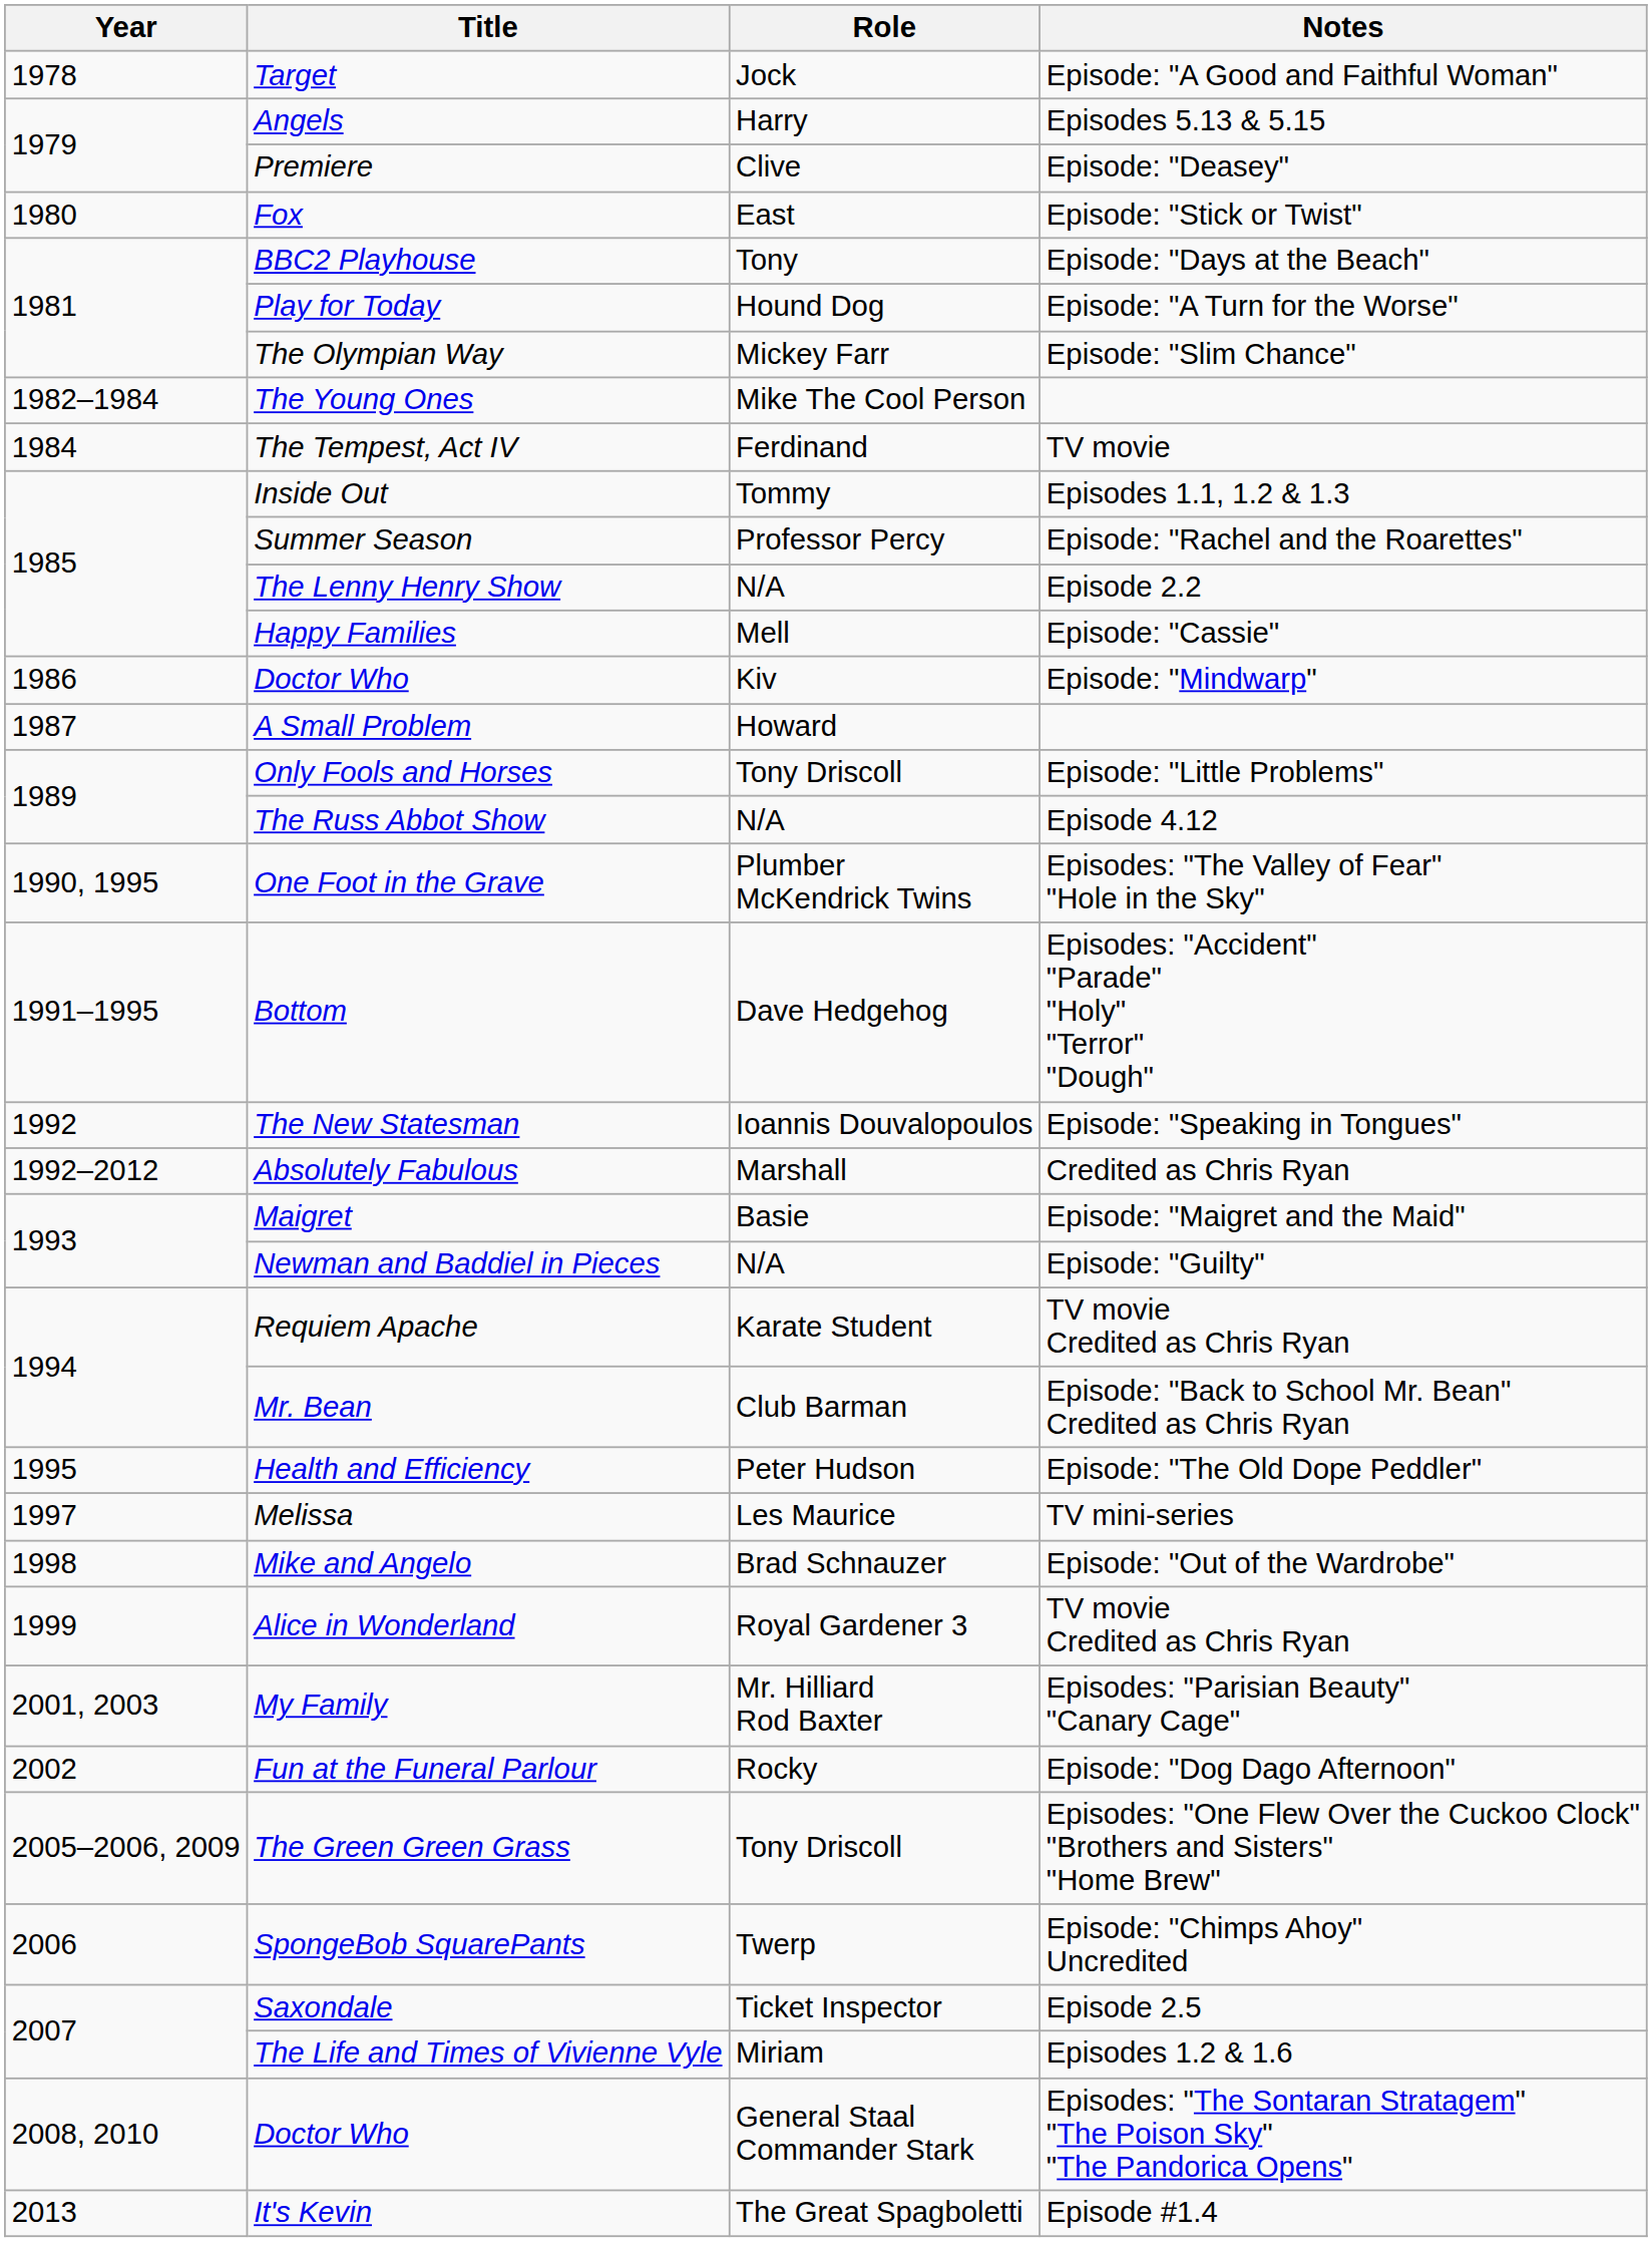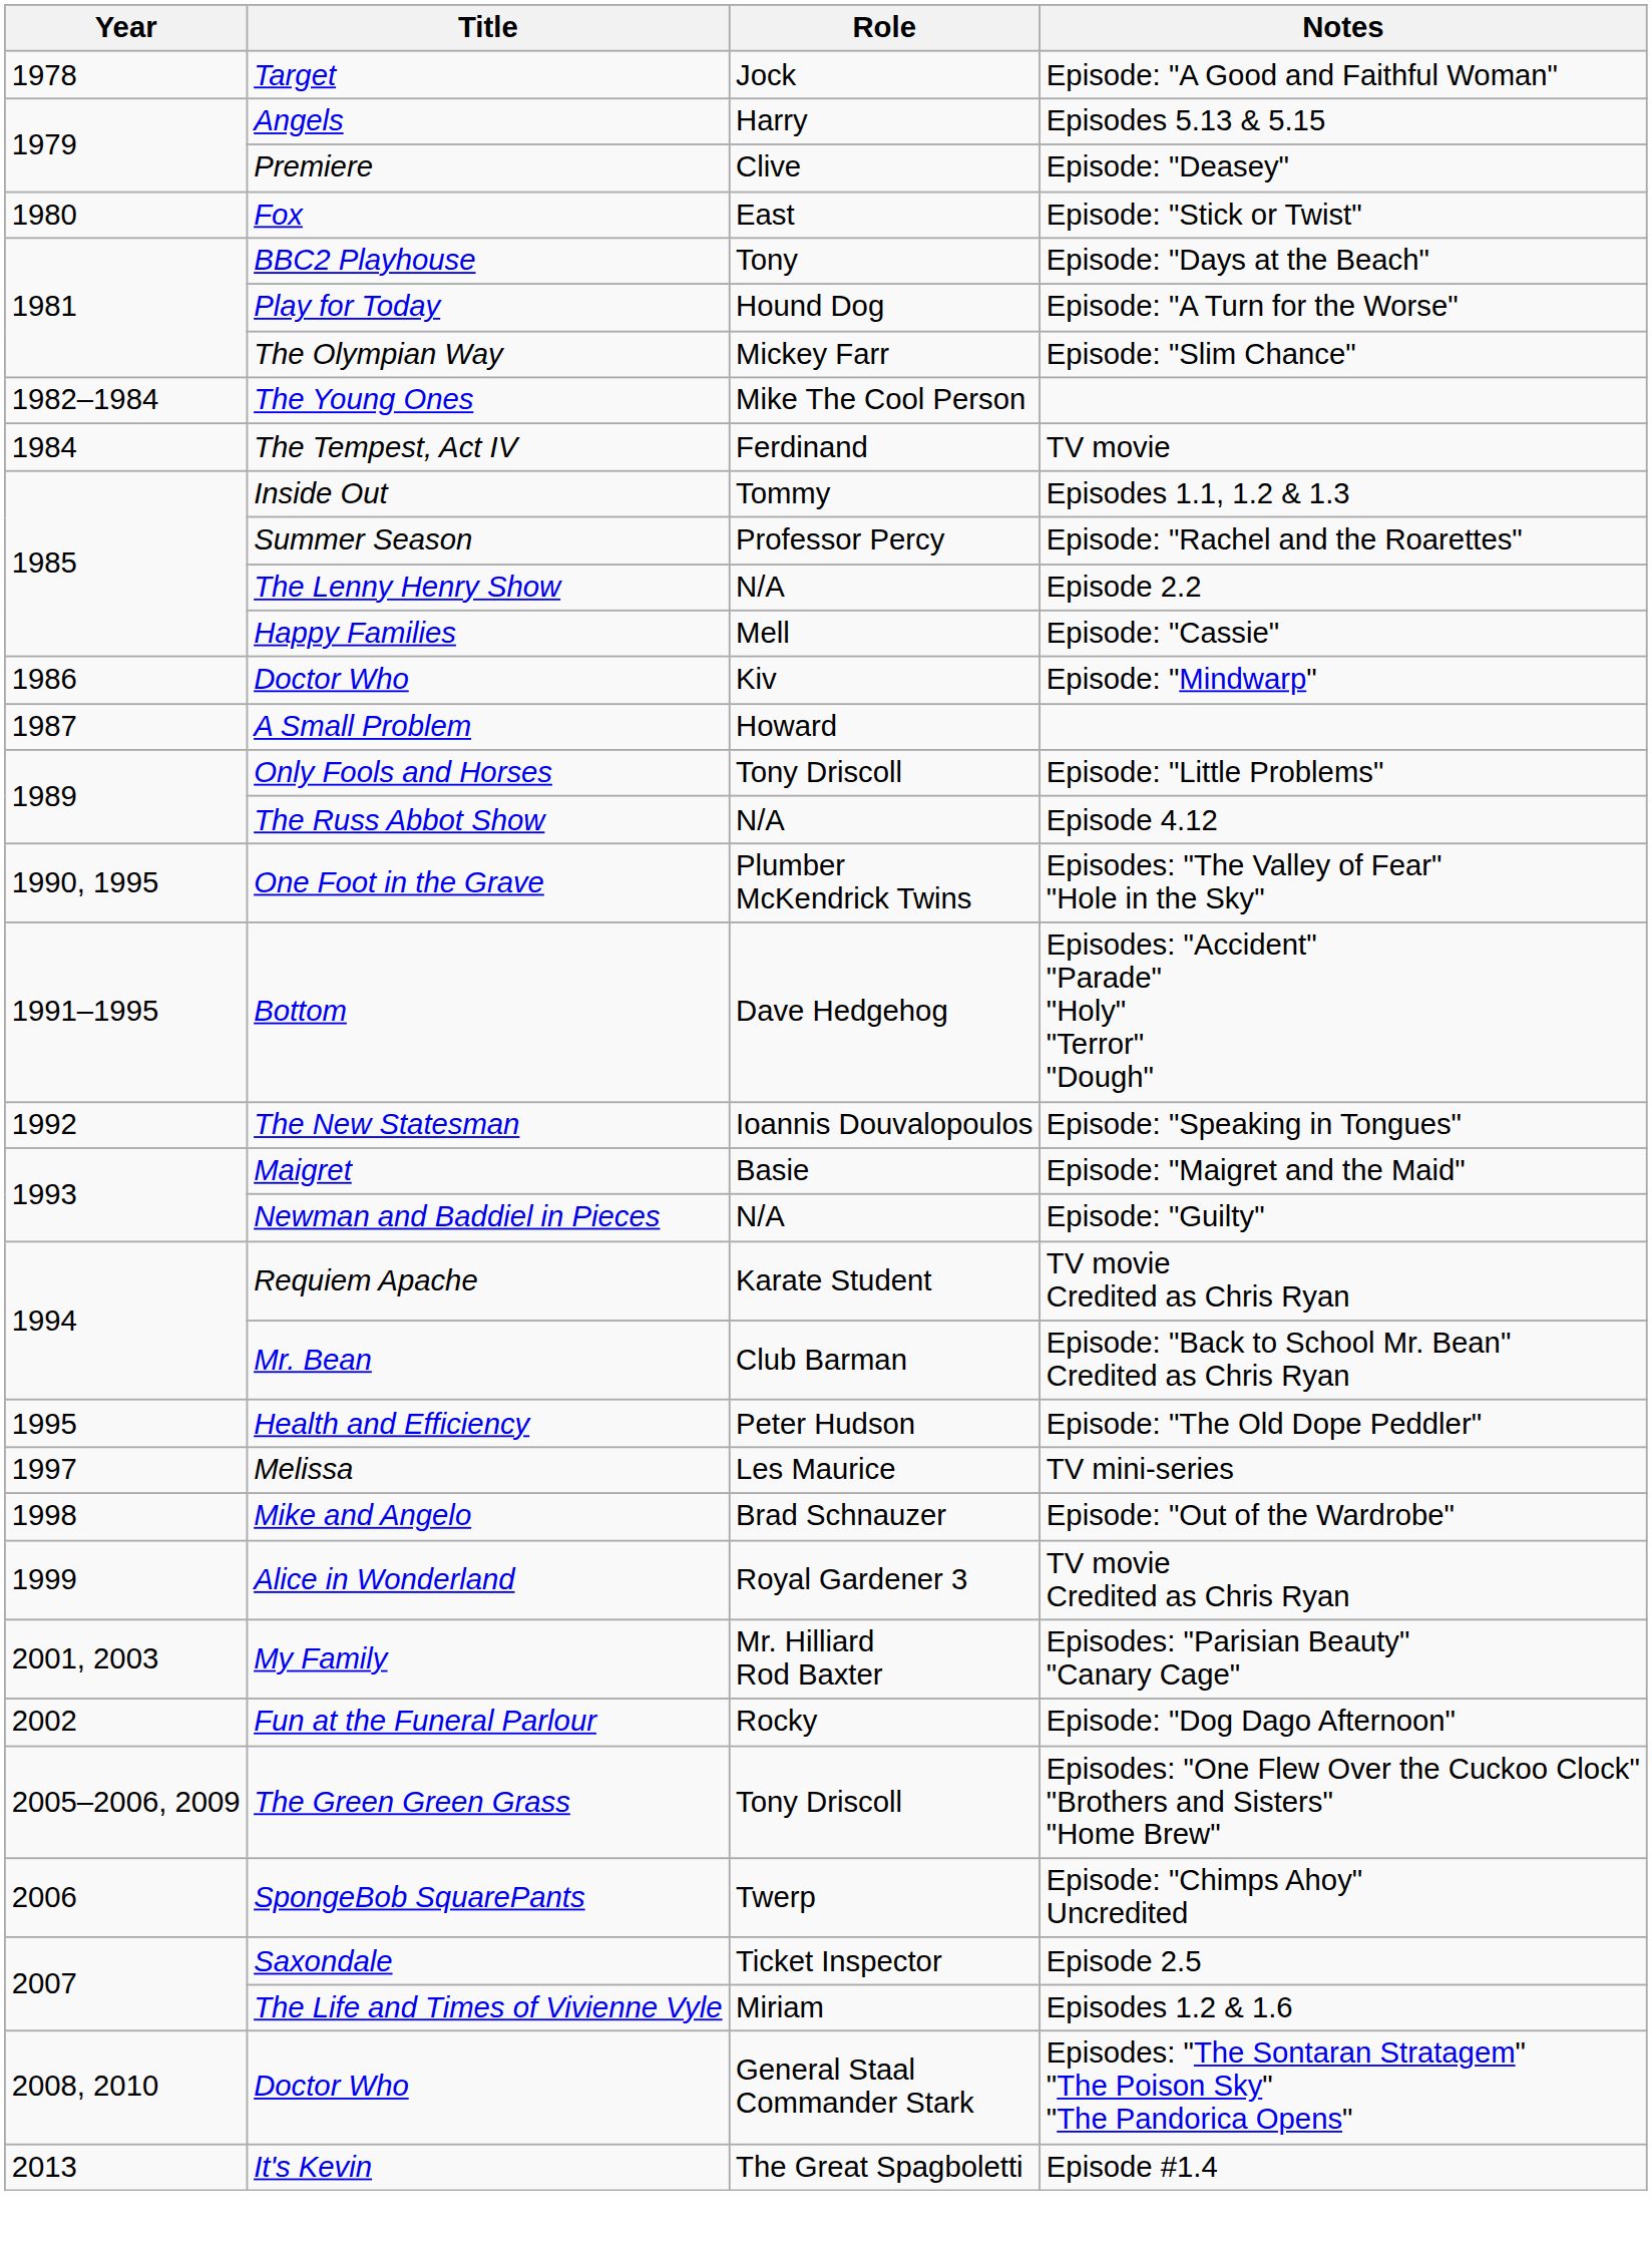- row: 1992–2012 | Absolutely Fabulous | Marshall | Credited as Chris Ryan
